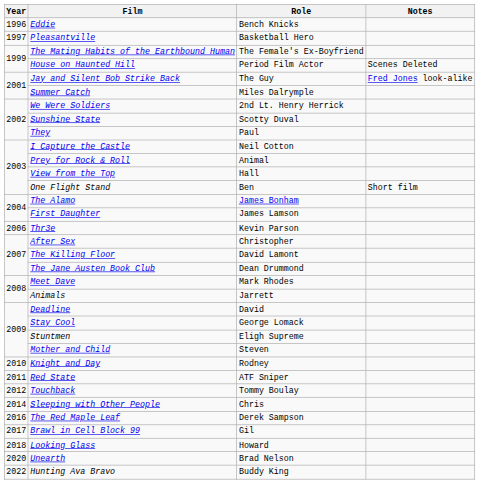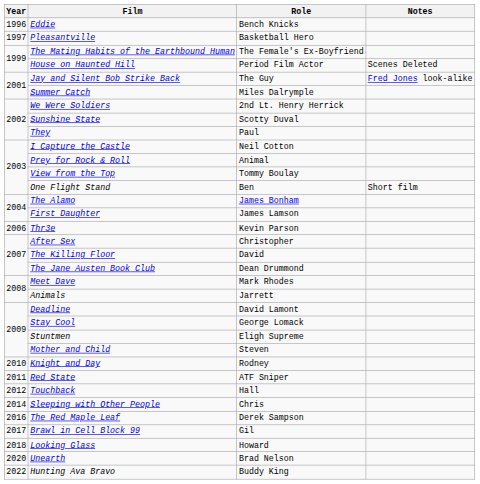View from the Top | Role: Hall -> Tommy Boulay
The Killing Floor | Role: David Lamont -> David
Deadline | Role: David -> David Lamont
Touchback | Role: Tommy Boulay -> Hall
